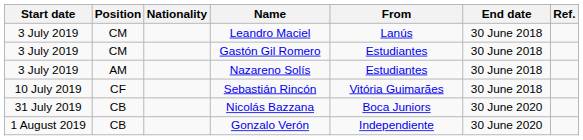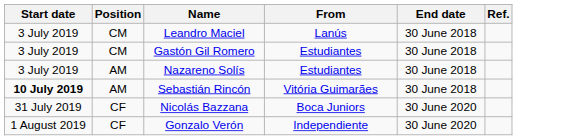- column: Nationality
Sebastián Rincón | Start date: normal -> bold
Sebastián Rincón | Position: CF -> AM
Nicolás Bazzana | Position: CB -> CF
Gonzalo Verón | Position: CB -> CF
